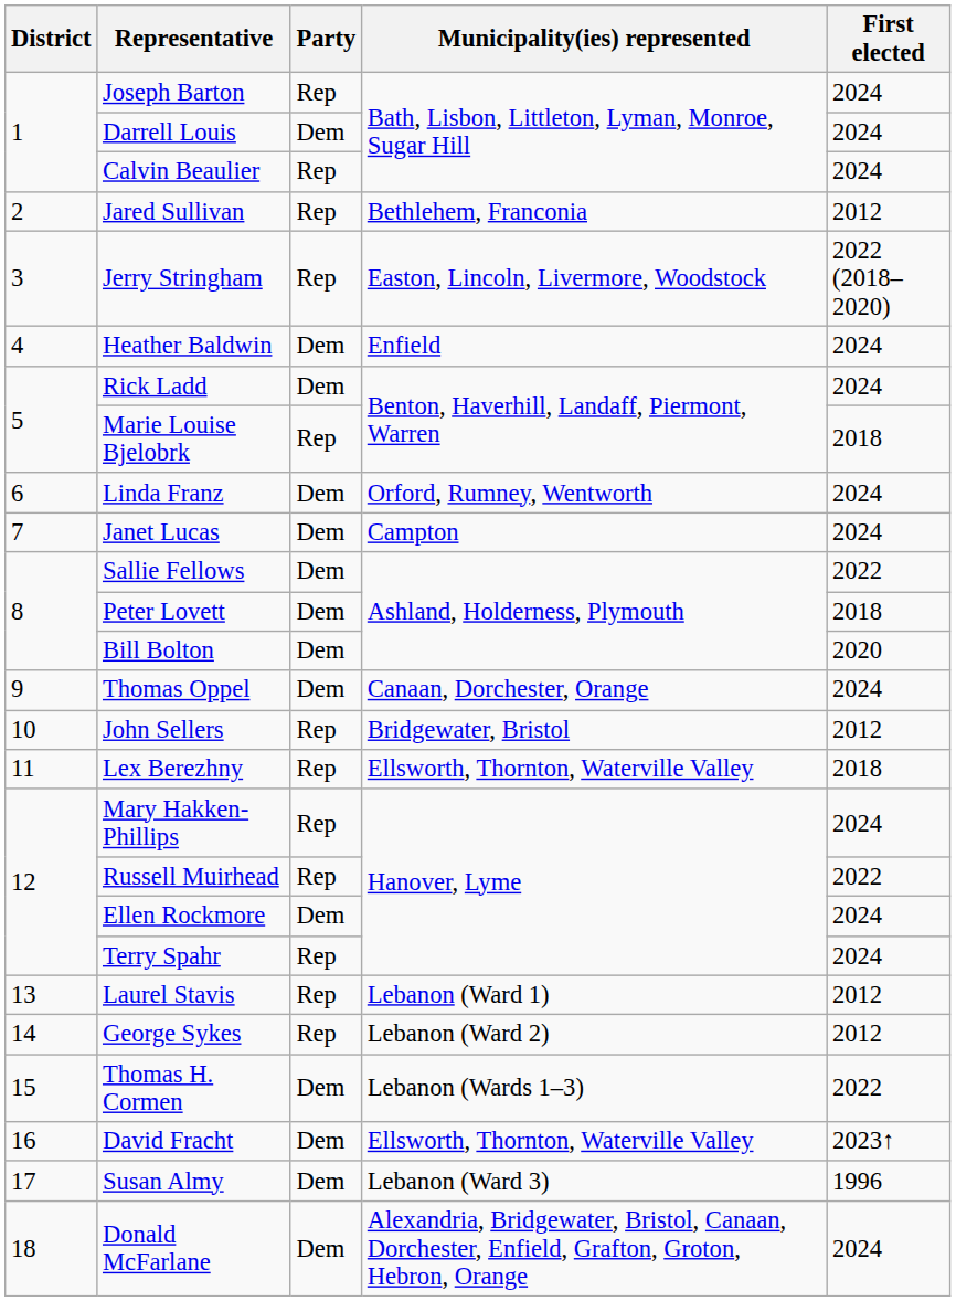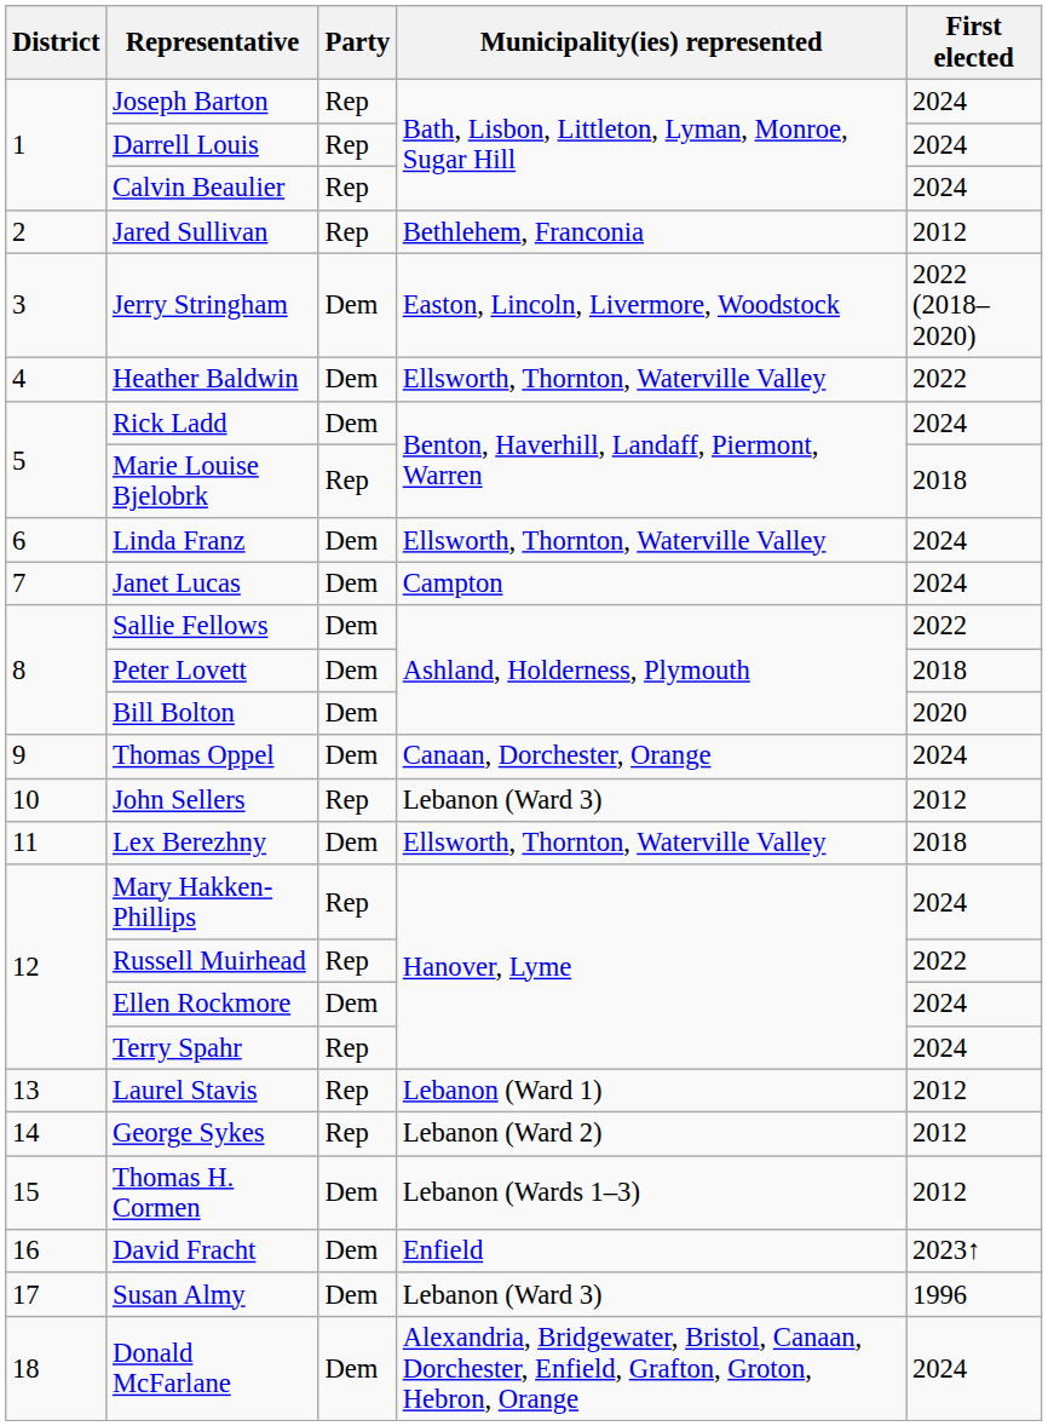Darrell Louis | Party: Dem -> Rep
Jerry Stringham | Party: Rep -> Dem
Heather Baldwin | Municipality(ies) represented: Enfield -> Ellsworth, Thornton, Waterville Valley
Heather Baldwin | First elected: 2024 -> 2022
Linda Franz | Municipality(ies) represented: Orford, Rumney, Wentworth -> Ellsworth, Thornton, Waterville Valley
John Sellers | Municipality(ies) represented: Bridgewater, Bristol -> Lebanon (Ward 3)
Lex Berezhny | Party: Rep -> Dem
Thomas H. Cormen | First elected: 2022 -> 2012
David Fracht | Municipality(ies) represented: Ellsworth, Thornton, Waterville Valley -> Enfield
